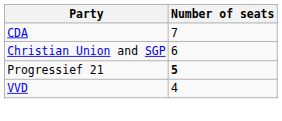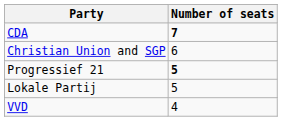CDA | Number of seats: normal -> bold
+ row: Lokale Partij | 5
